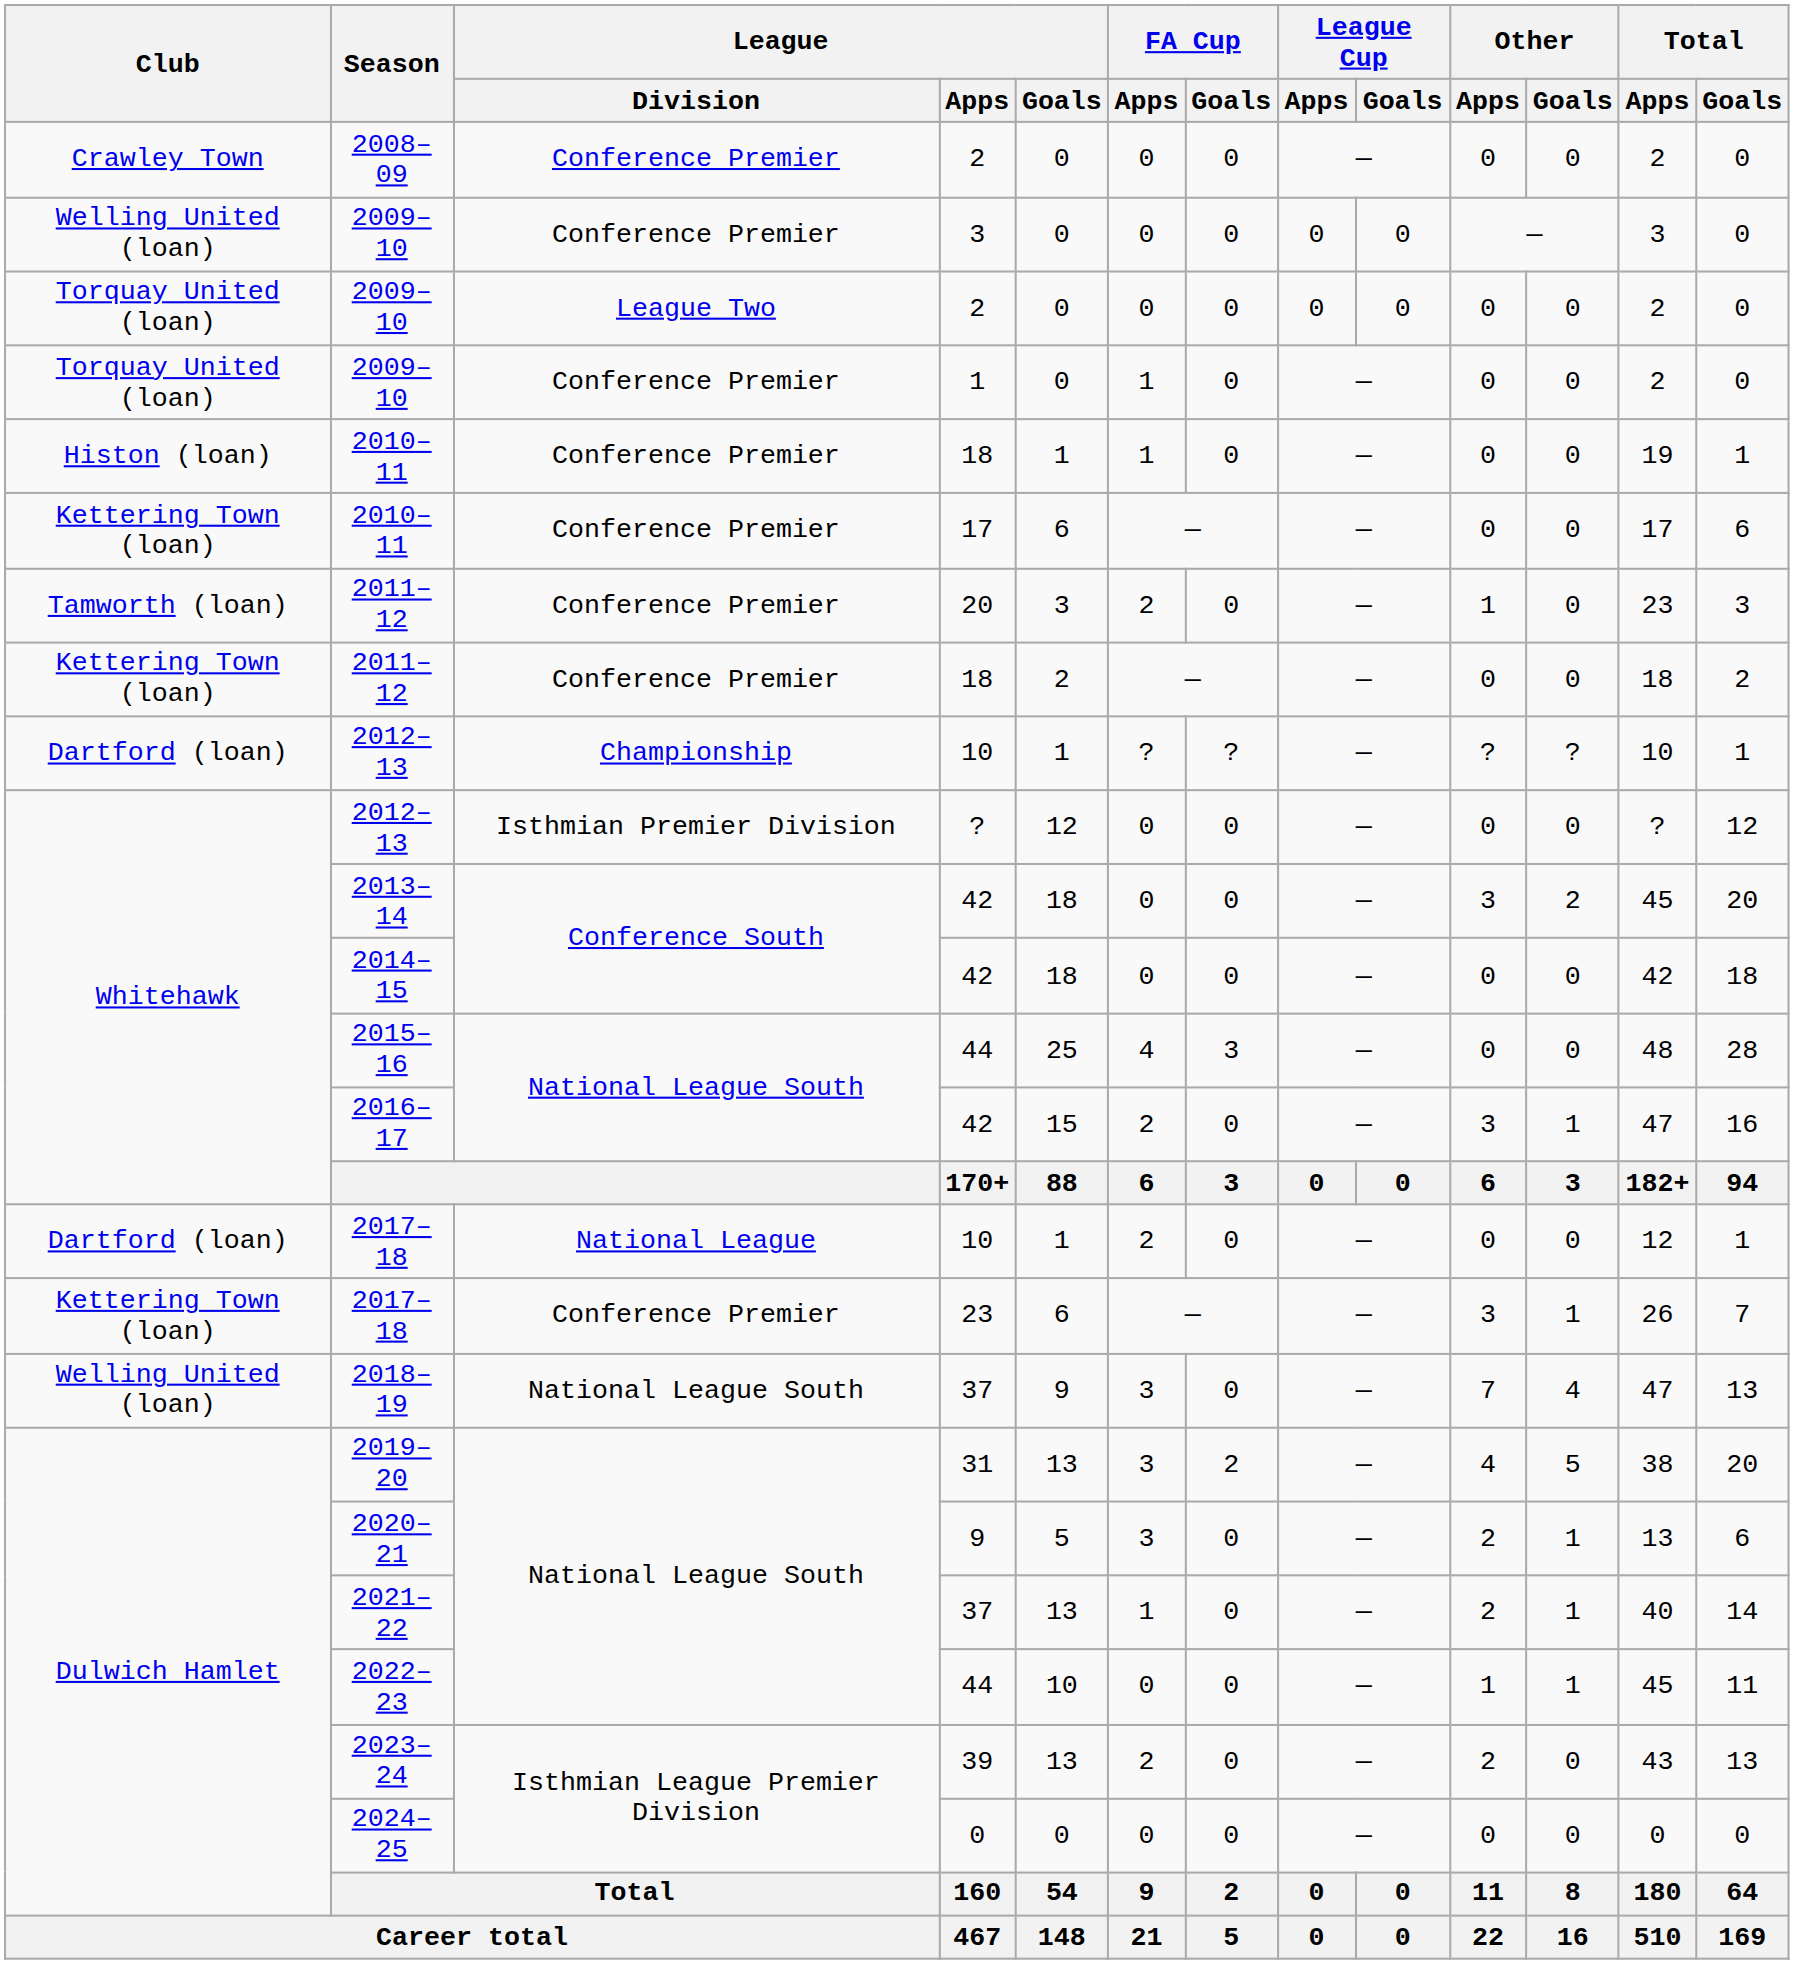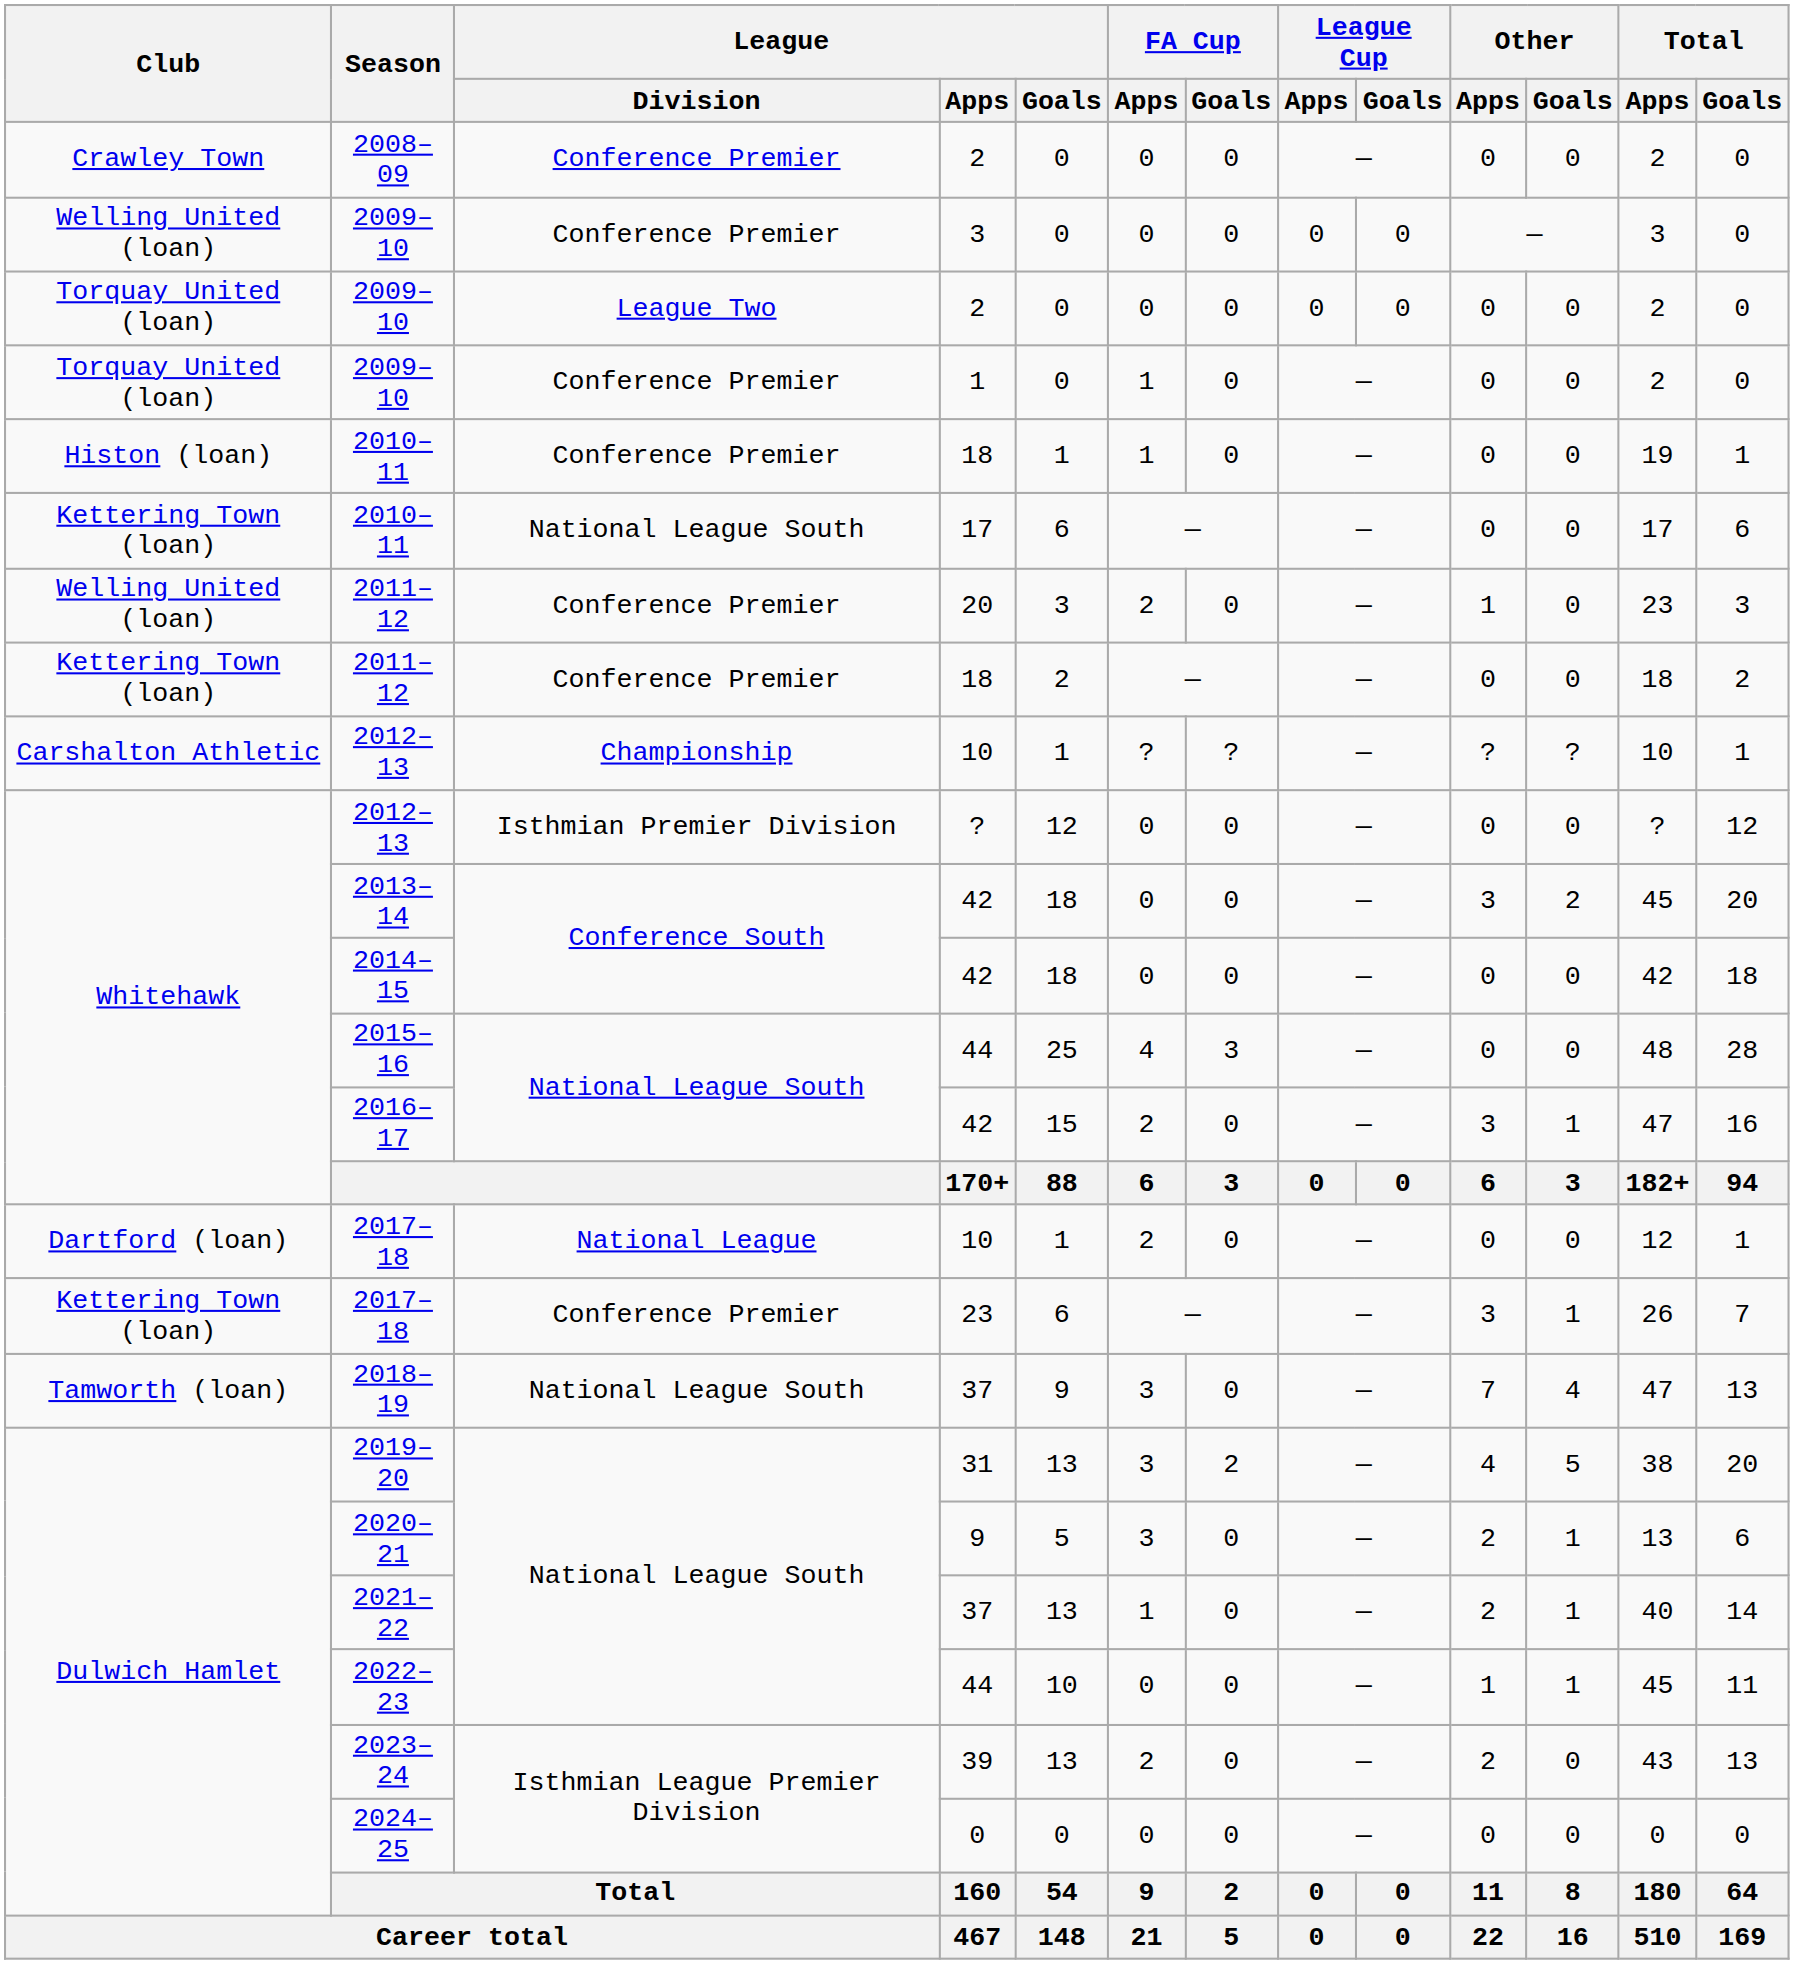2010–11 / 17 | League / Division: Conference Premier -> National League South
2011–12 / 20 | Club: Tamworth (loan) -> Welling United (loan)
2012–13 / 10 | Club: Dartford (loan) -> Carshalton Athletic
2018–19 | Club: Welling United (loan) -> Tamworth (loan)
